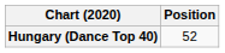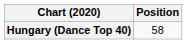Hungary (Dance Top 40) | Position: 52 -> 58
